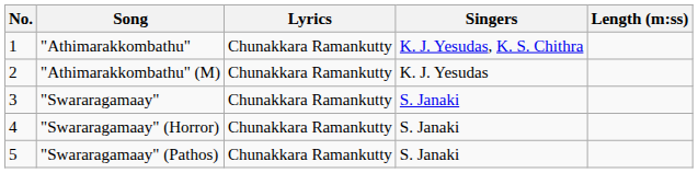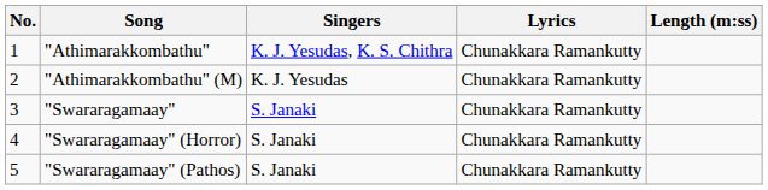columns swapped: Singers <-> Lyrics
